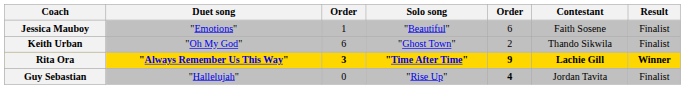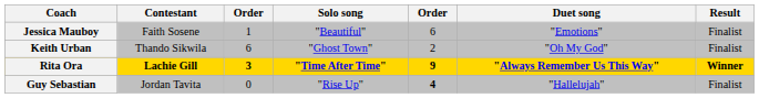columns swapped: Contestant <-> Duet song
